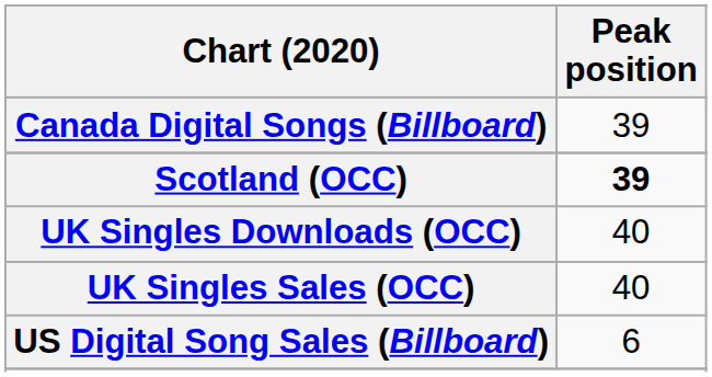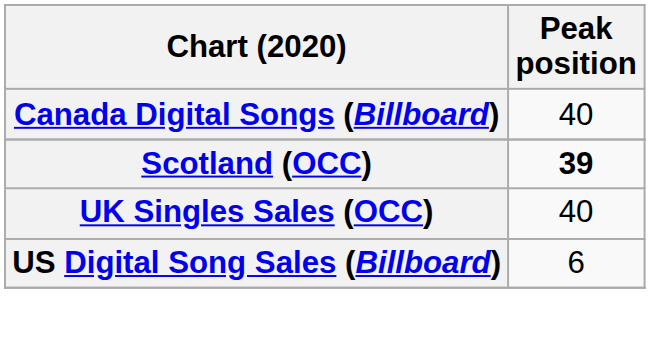Canada Digital Songs (Billboard) | Peak position: 39 -> 40
- row: UK Singles Downloads (OCC) | 40
